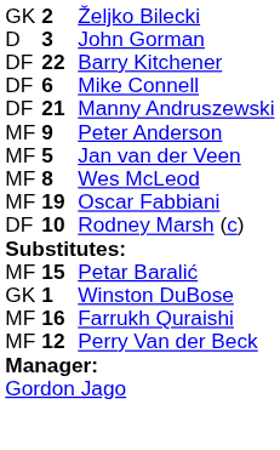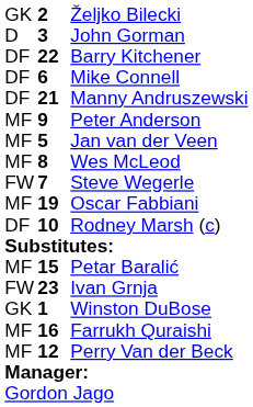+ row: FW | 7 | Steve Wegerle
+ row: FW | 23 | Ivan Grnja
